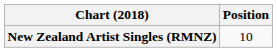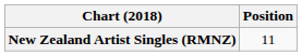New Zealand Artist Singles (RMNZ) | Position: 10 -> 11
